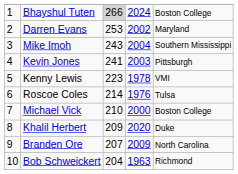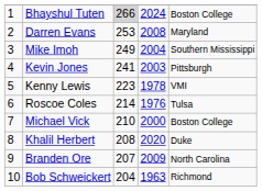Darren Evans | column 4: 2002 -> 2008
Mike Imoh | column 3: 243 -> 249
Khalil Herbert | column 3: 209 -> 208
